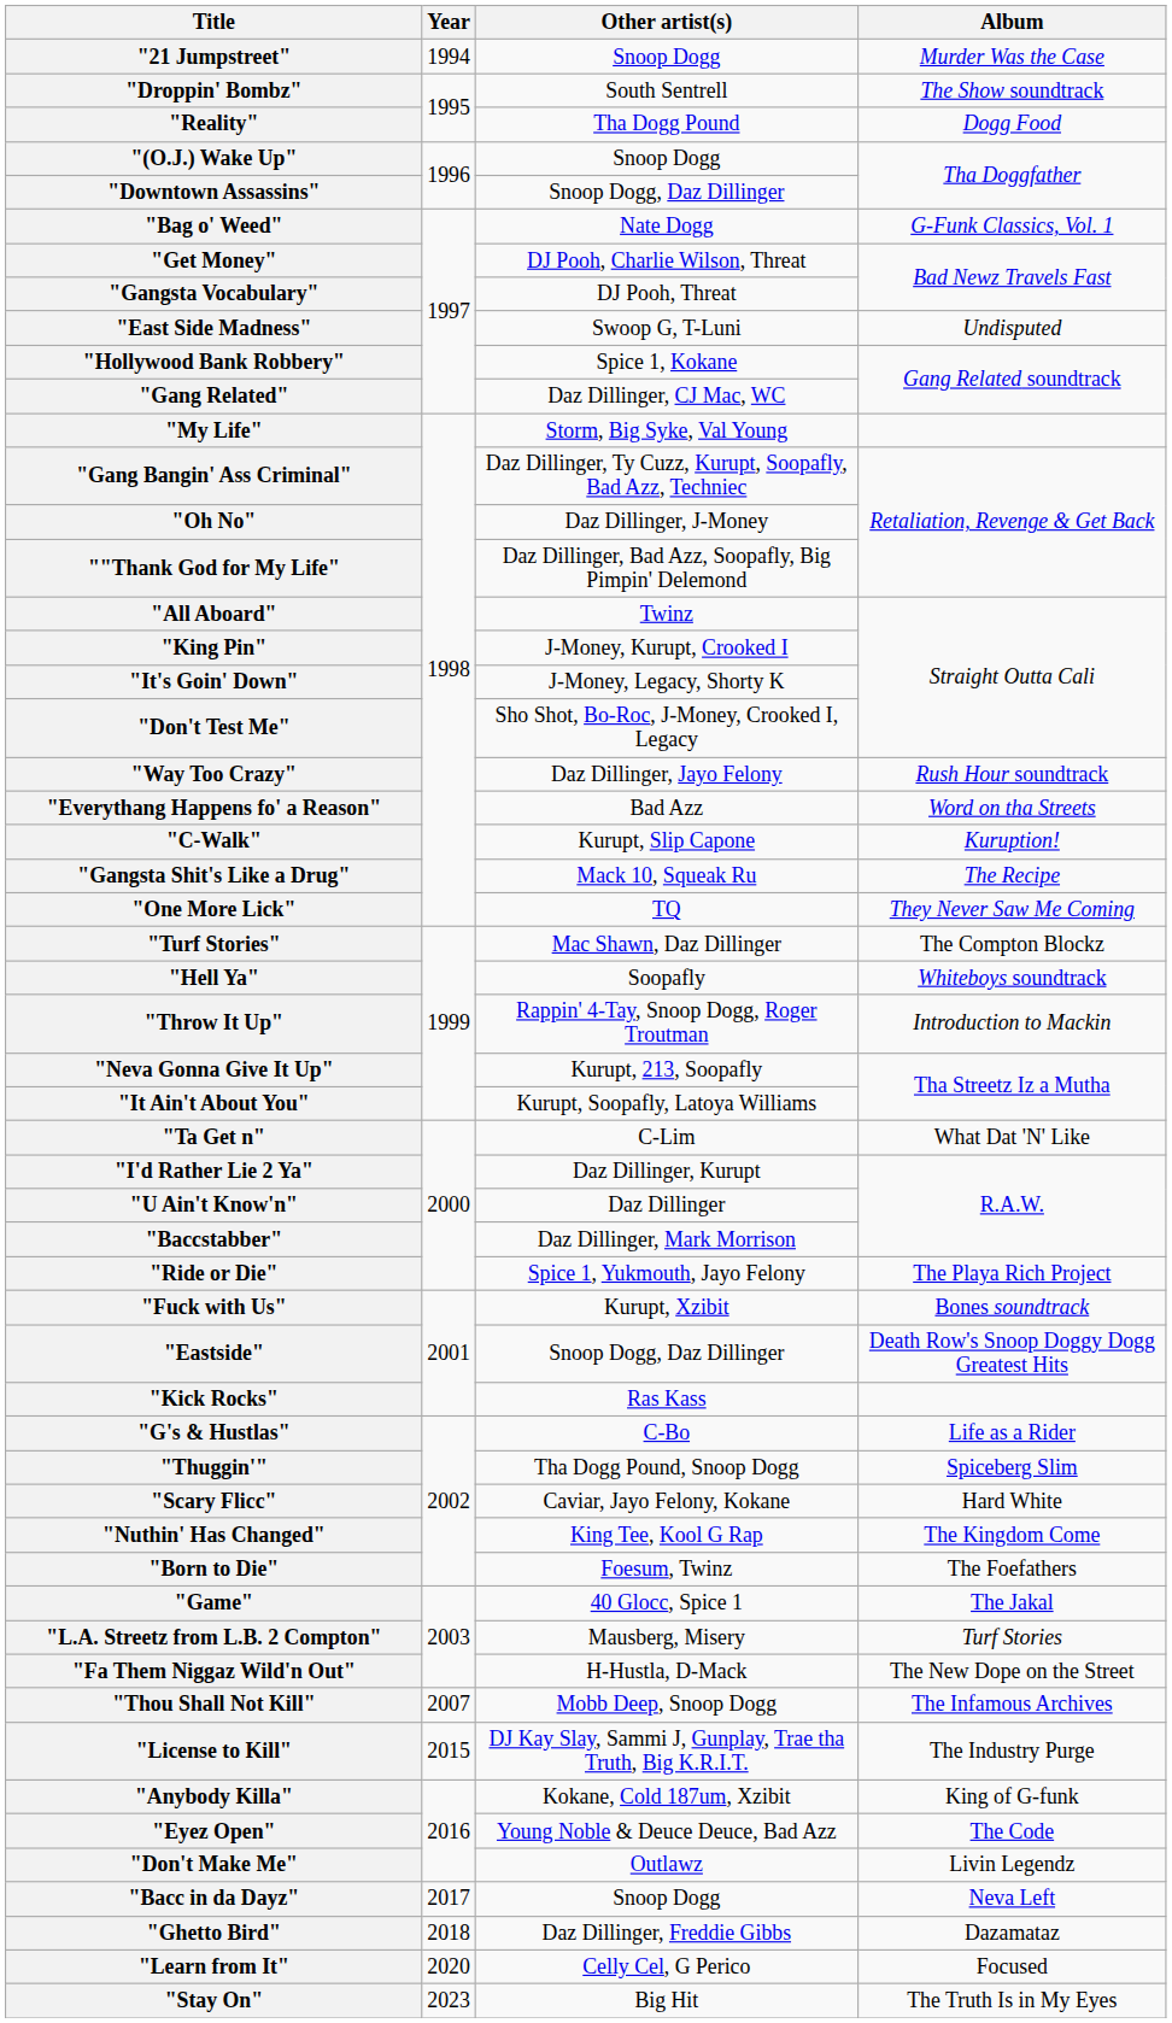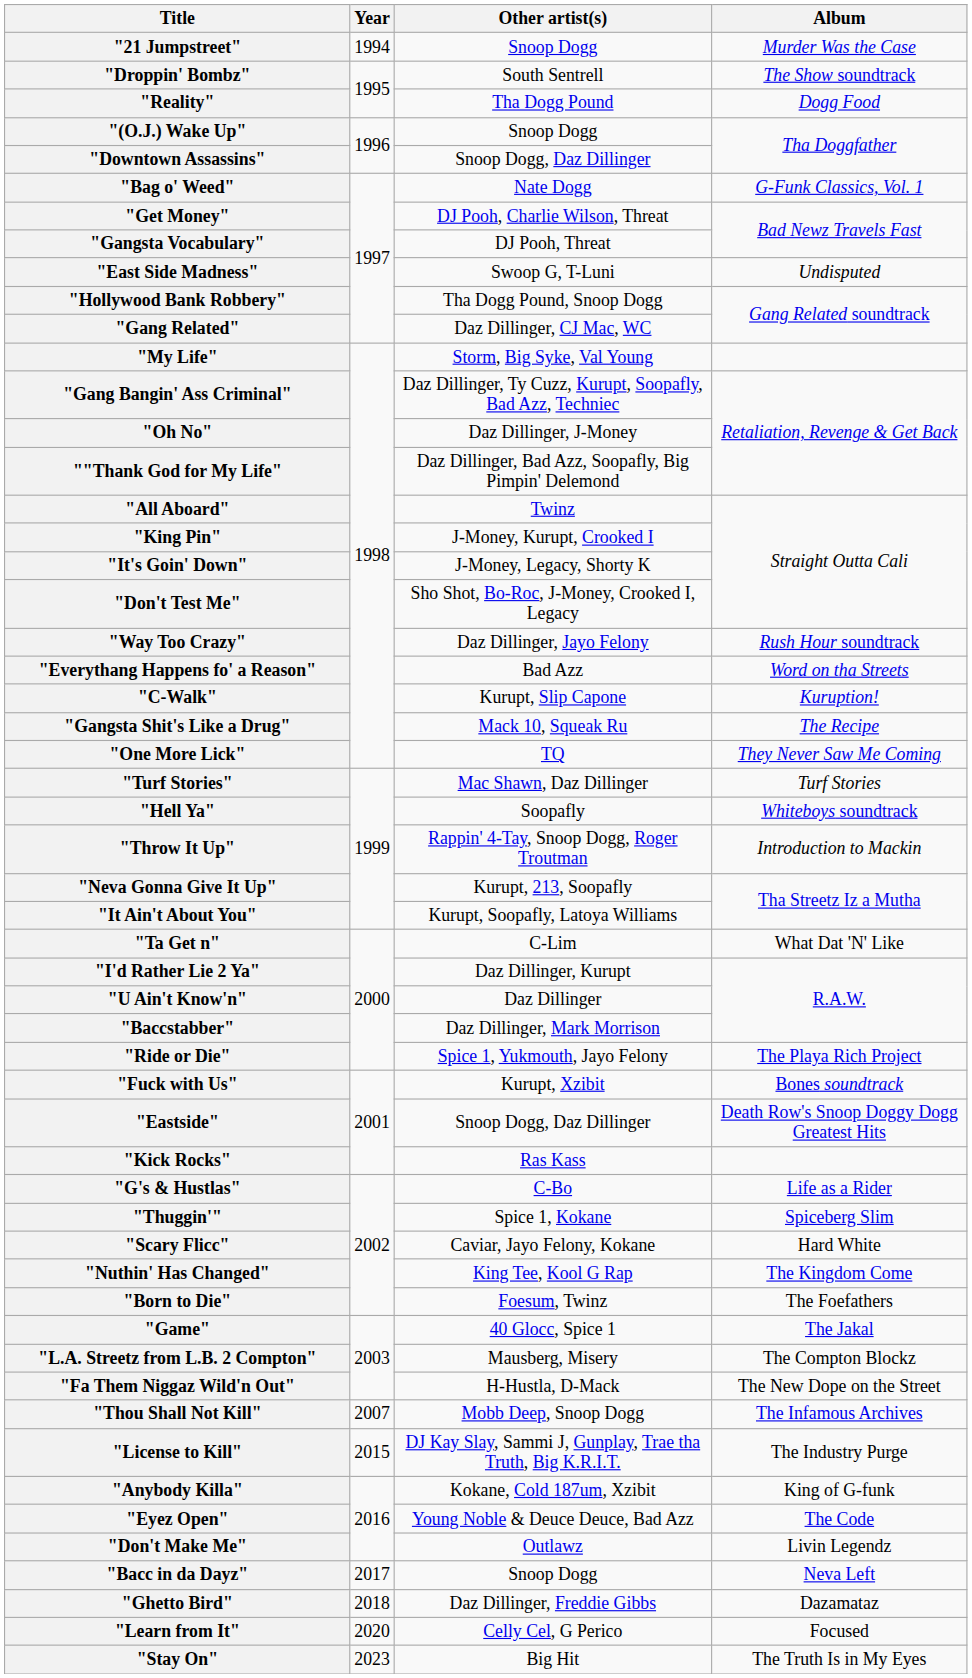"Hollywood Bank Robbery" | Other artist(s): Spice 1, Kokane -> Tha Dogg Pound, Snoop Dogg
"Turf Stories" | Album: The Compton Blockz -> Turf Stories
"Thuggin'" | Other artist(s): Tha Dogg Pound, Snoop Dogg -> Spice 1, Kokane
"L.A. Streetz from L.B. 2 Compton" | Album: Turf Stories -> The Compton Blockz
